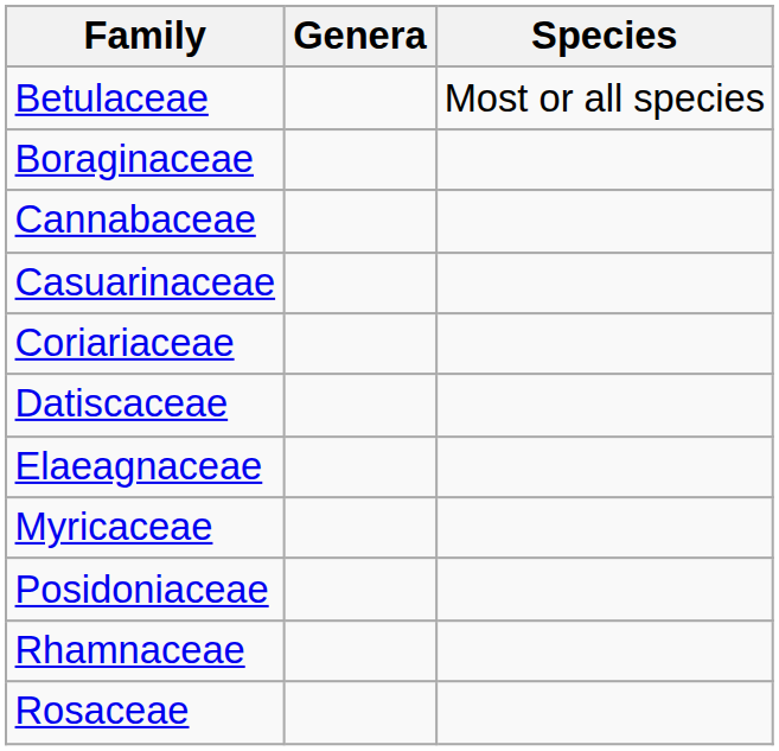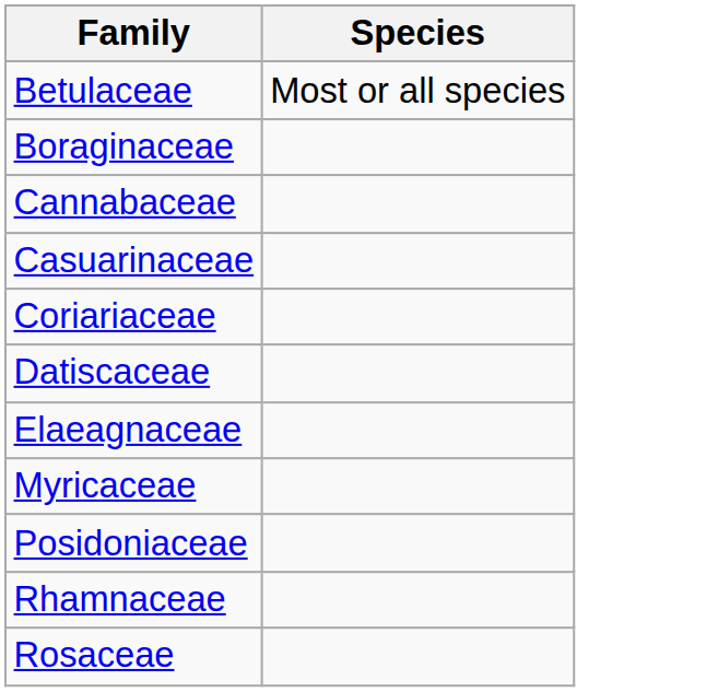- column: Genera
